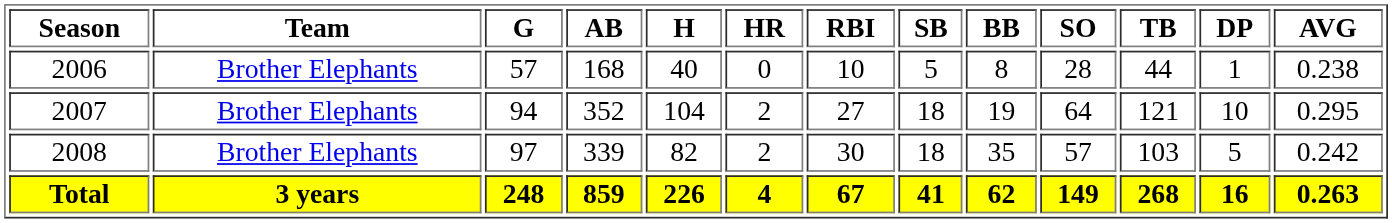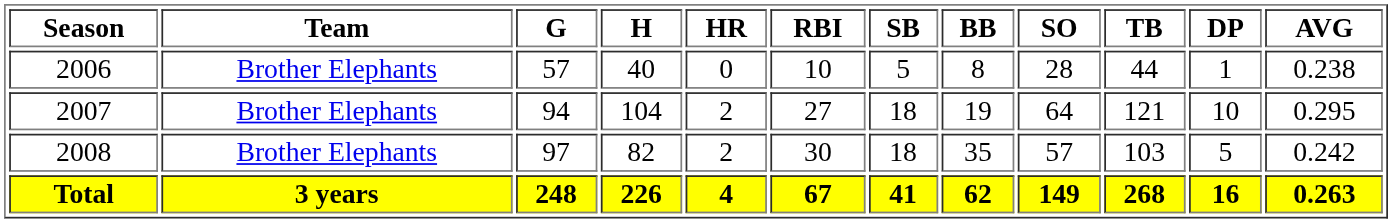- column: AB | 168 | 352 | 339 | 859
